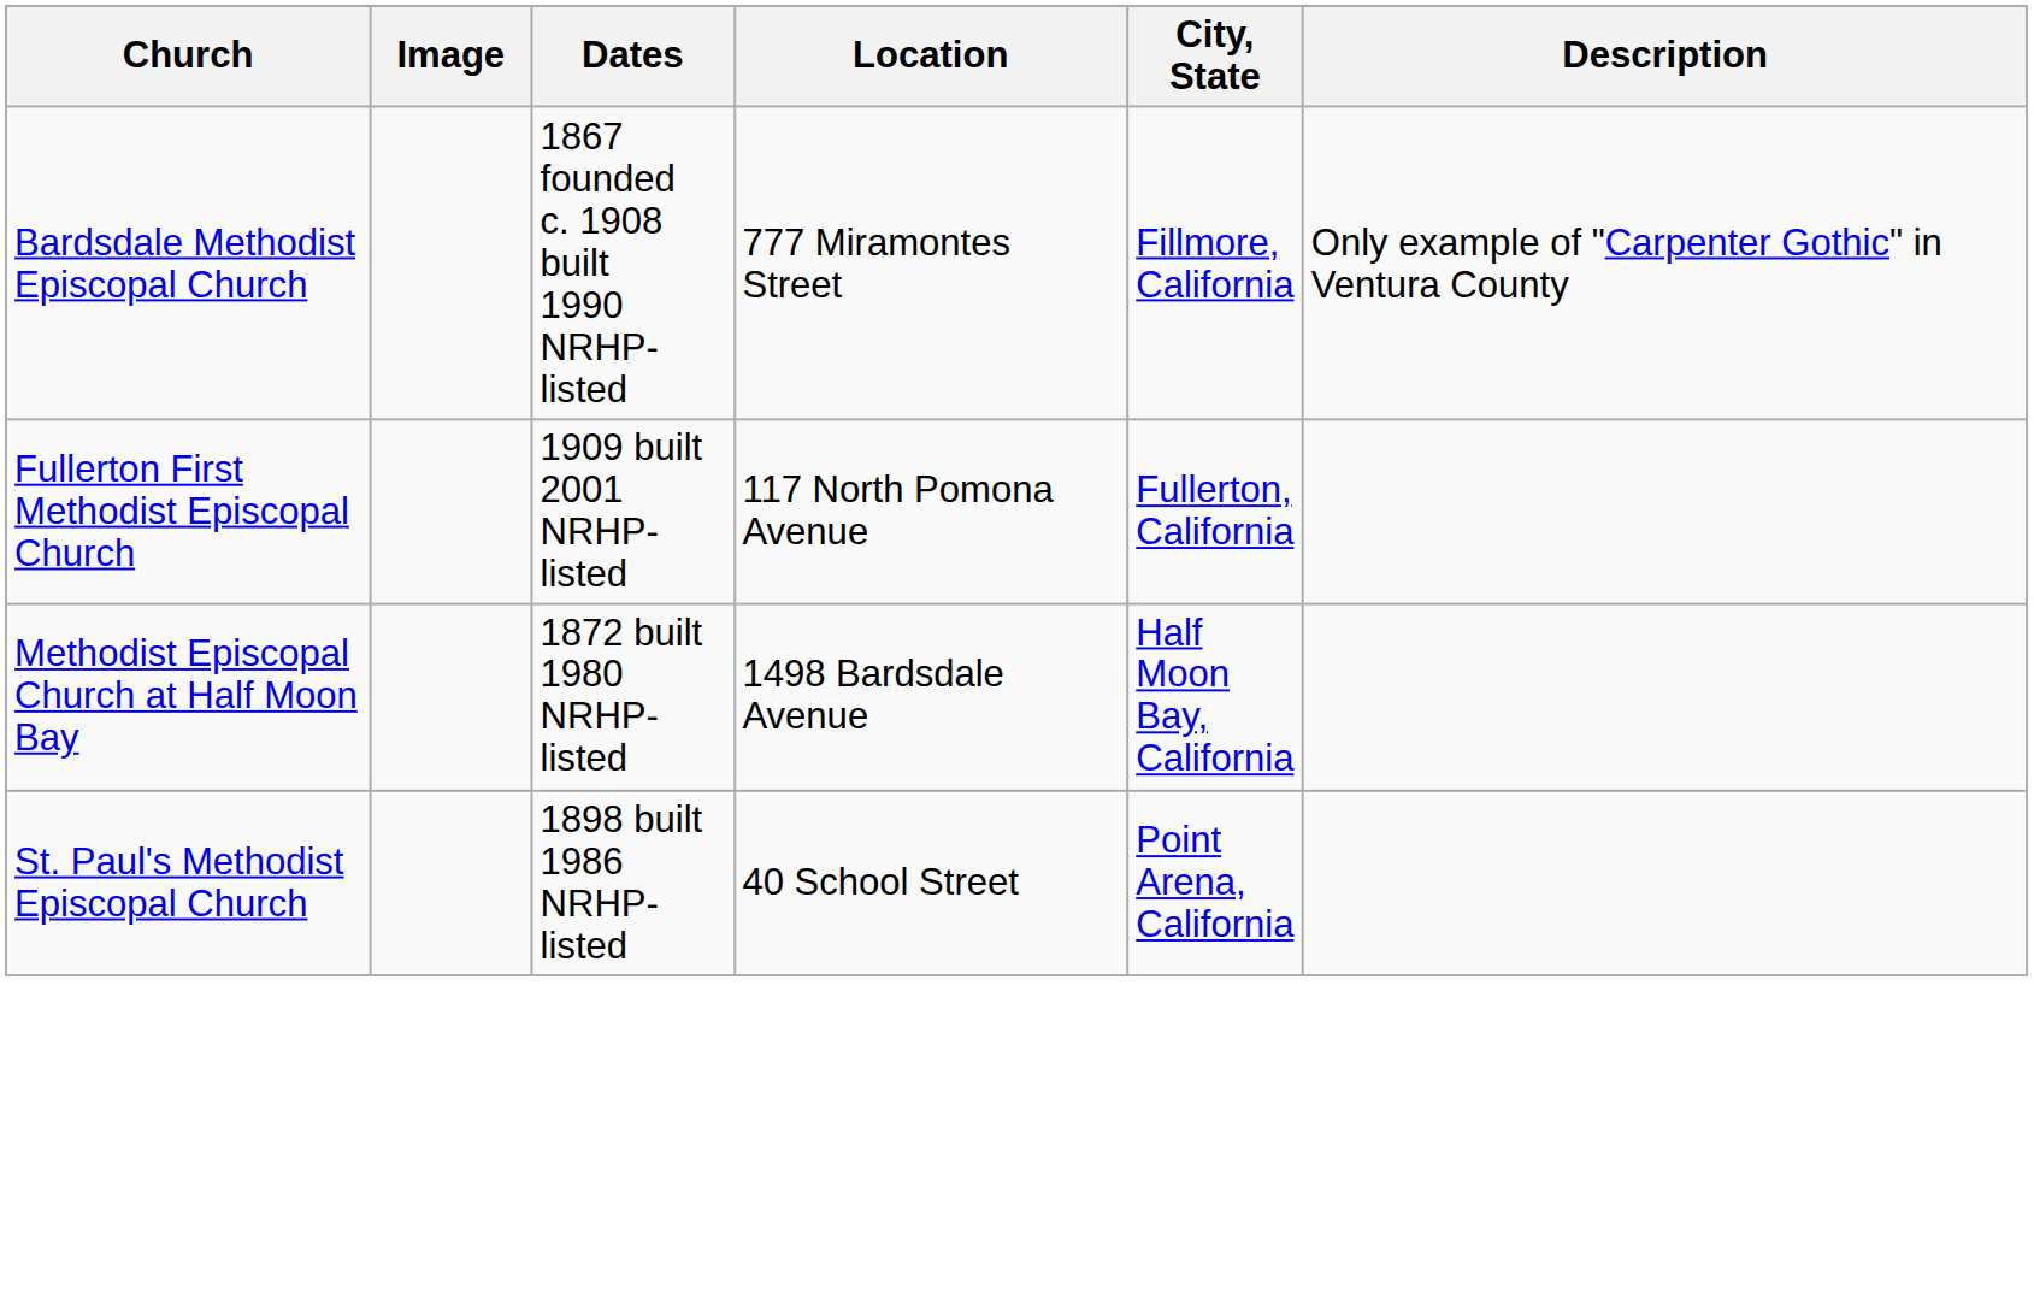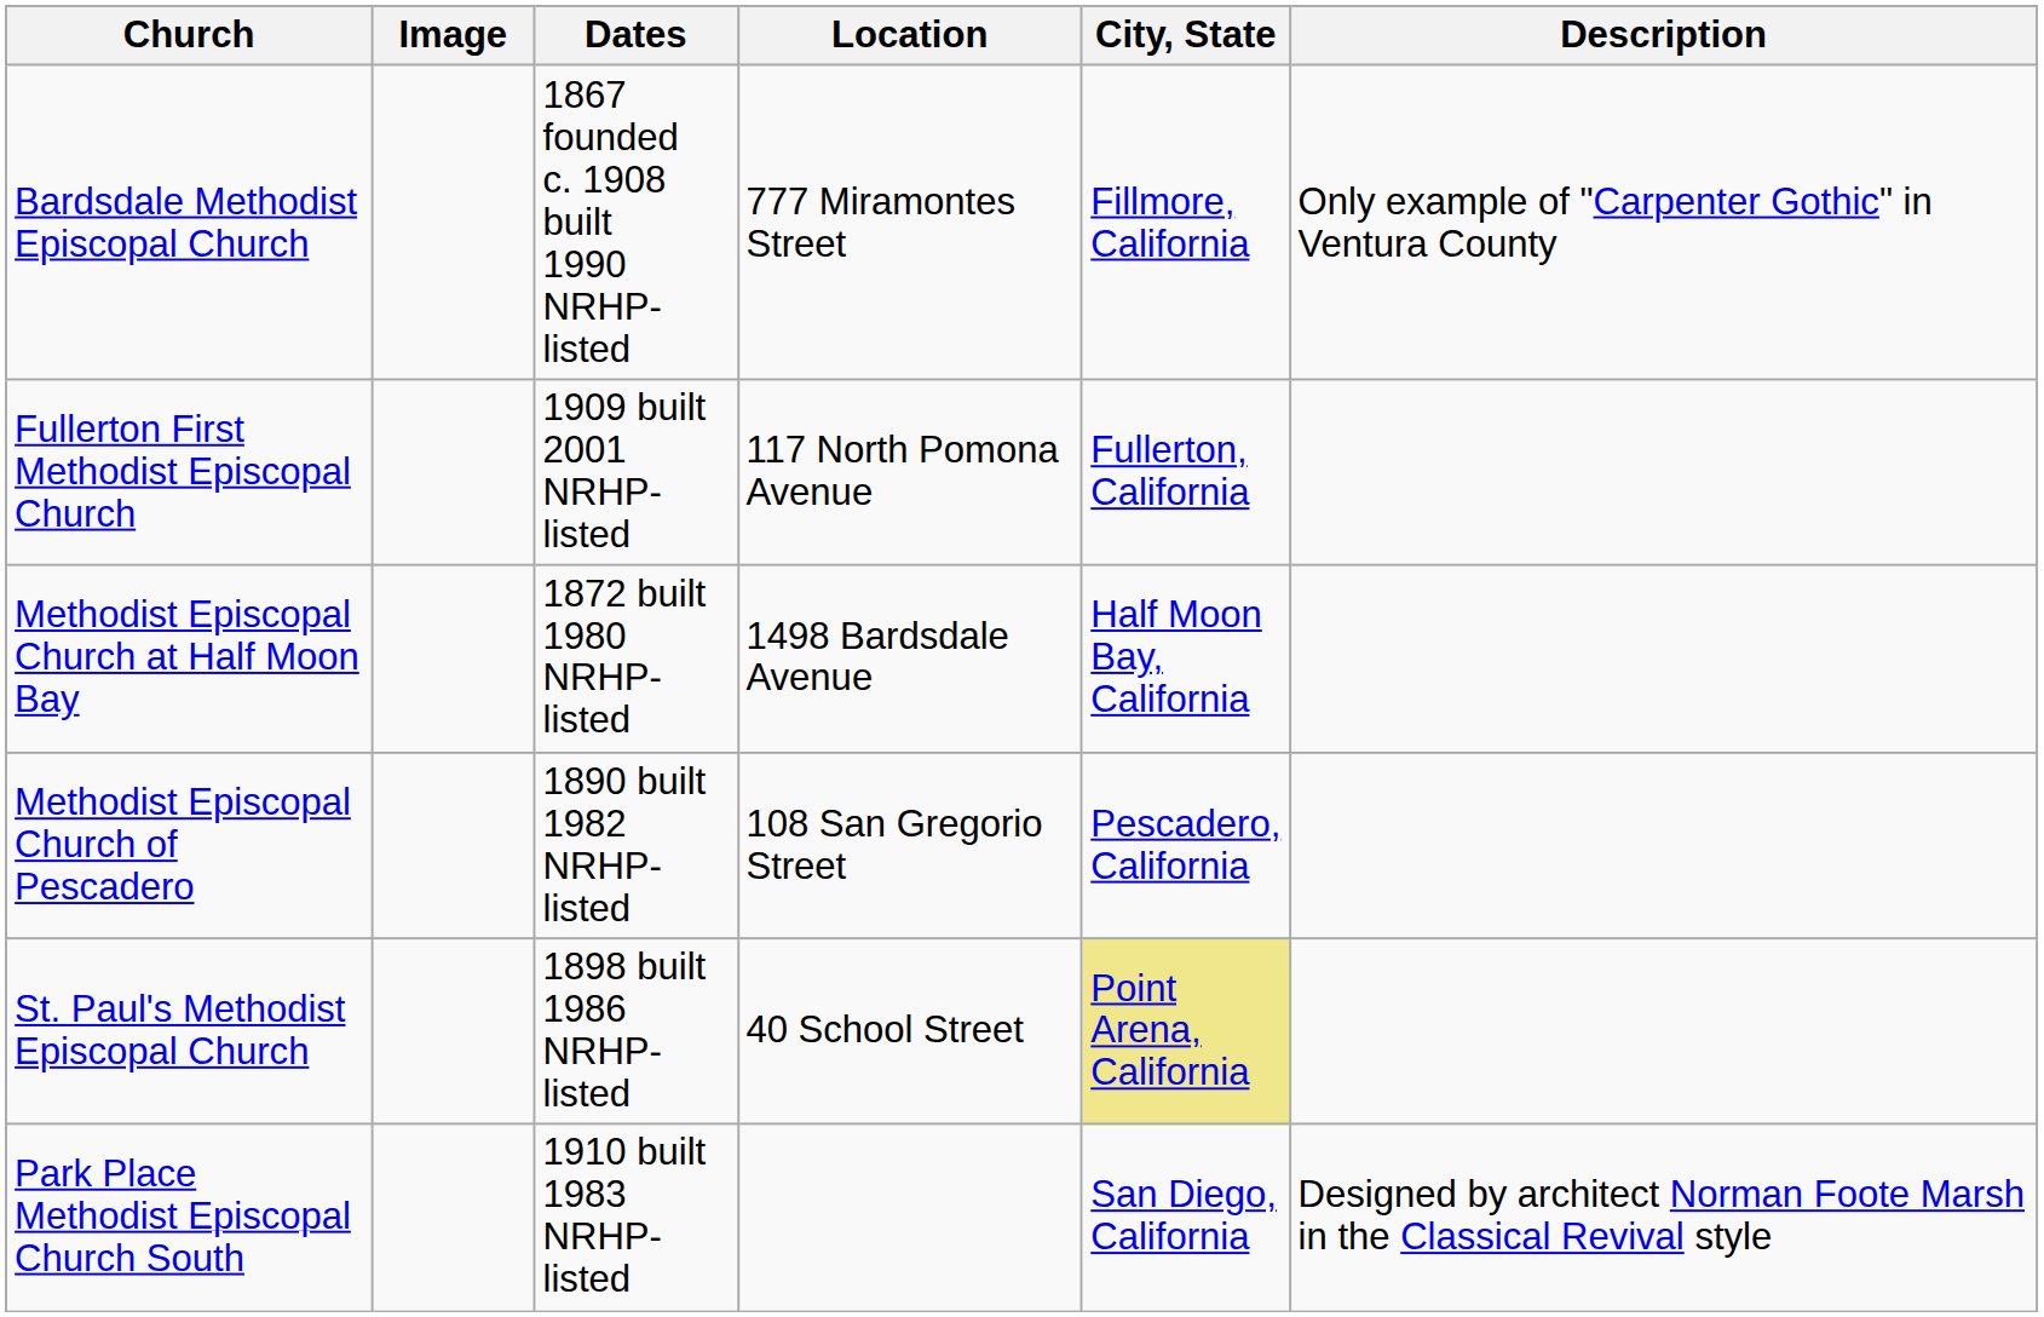+ row: Methodist Episcopal Church of Pescadero | 1890 built 1982 NRHP-listed | 108 San Gregorio Street | Pescadero, California
St. Paul's Methodist Episcopal Church | City, State: no background -> khaki background
+ row: Park Place Methodist Episcopal Church South | 1910 built 1983 NRHP-listed | San Diego, California | Designed by architect Norman Foote Marsh in the Classical Revival style
